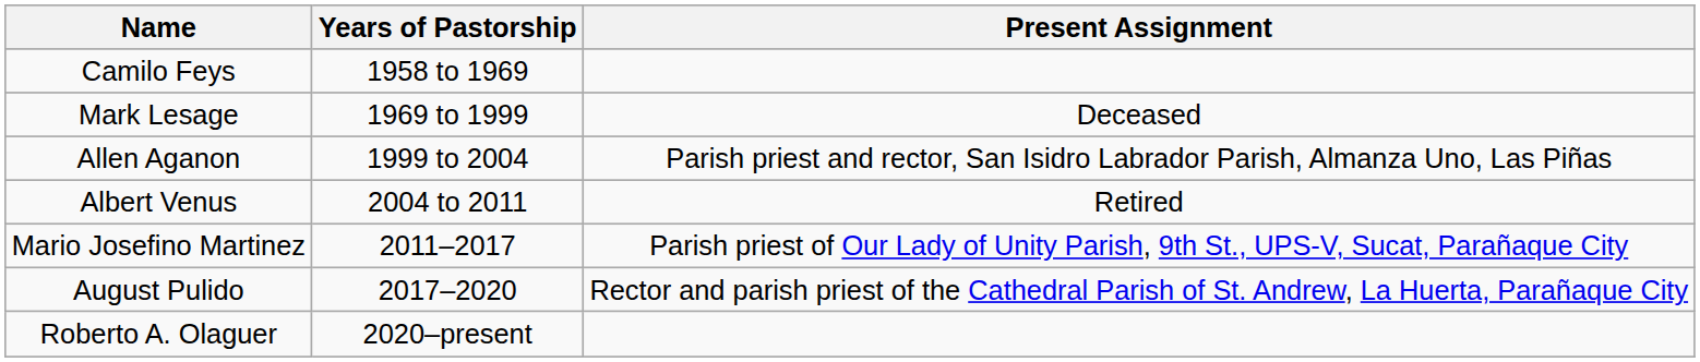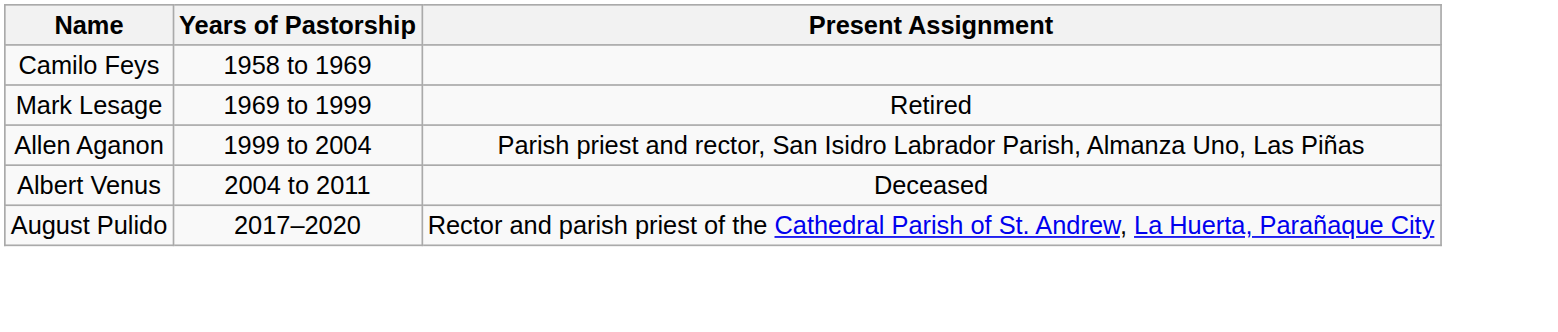Mark Lesage | Present Assignment: Deceased -> Retired
Albert Venus | Present Assignment: Retired -> Deceased
- row: Mario Josefino Martinez | 2011–2017 | Parish priest of Our Lady of Unity Parish, 9th St., UPS-V, Sucat, Parañaque City
- row: Roberto A. Olaguer | 2020–present
